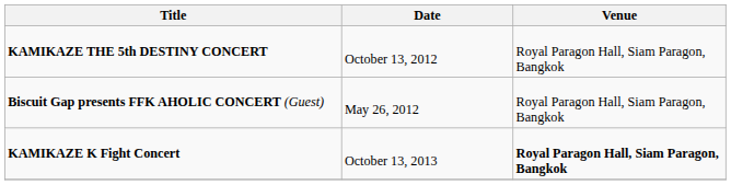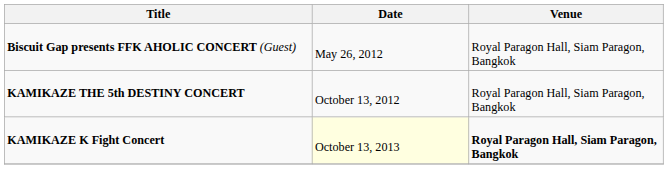rows swapped: Biscuit Gap presents FFK AHOLIC CONCERT (Guest) <-> KAMIKAZE THE 5th DESTINY CONCERT
KAMIKAZE K Fight Concert | Date: no background -> lightyellow background
